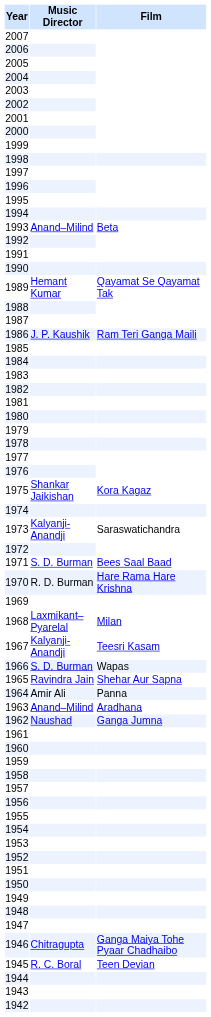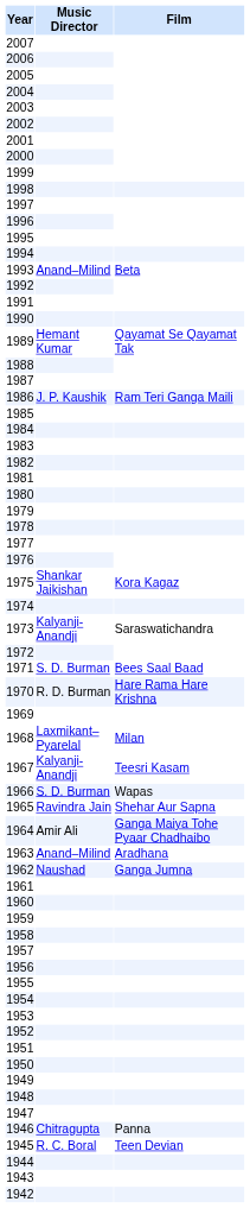1964 | Film: Panna -> Ganga Maiya Tohe Pyaar Chadhaibo
1946 | Film: Ganga Maiya Tohe Pyaar Chadhaibo -> Panna
